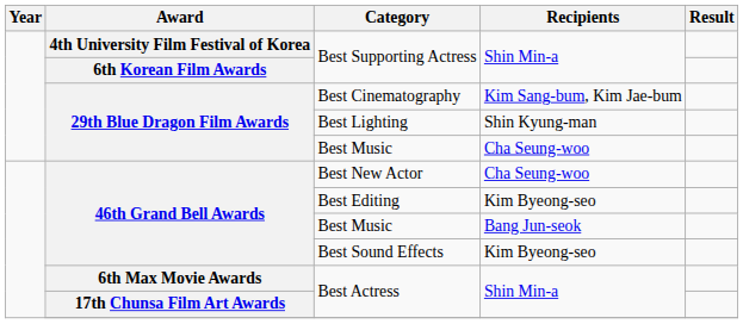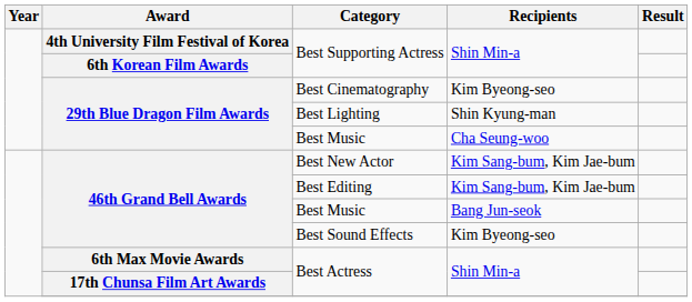Best Cinematography | Recipients: Kim Sang-bum, Kim Jae-bum -> Kim Byeong-seo
Best New Actor | Recipients: Cha Seung-woo -> Kim Sang-bum, Kim Jae-bum
Best Editing | Recipients: Kim Byeong-seo -> Kim Sang-bum, Kim Jae-bum
